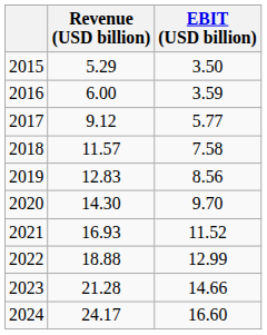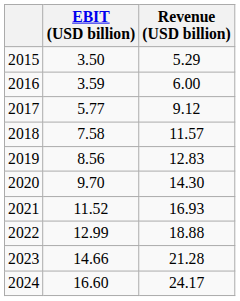columns swapped: Revenue (USD billion) <-> EBIT (USD billion)
